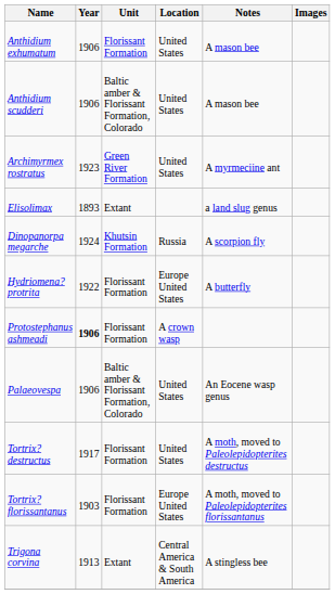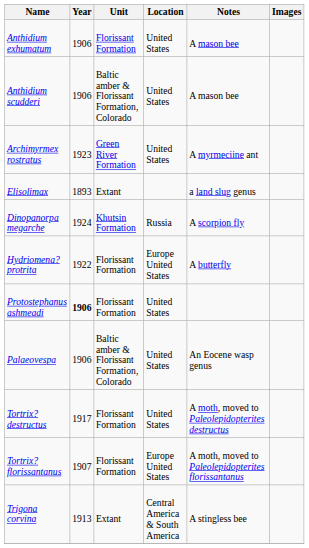Protostephanus ashmeadi | Location: A crown wasp -> United States
Tortrix? florissantanus | Year: 1903 -> 1907
